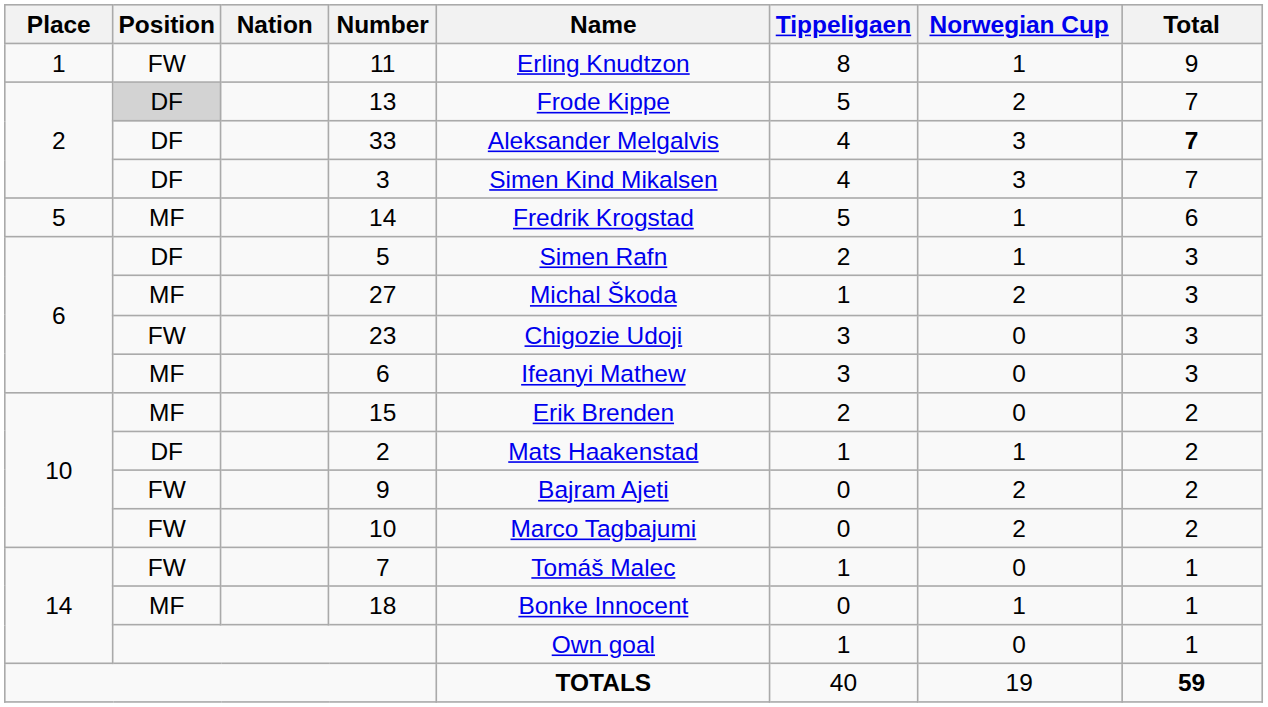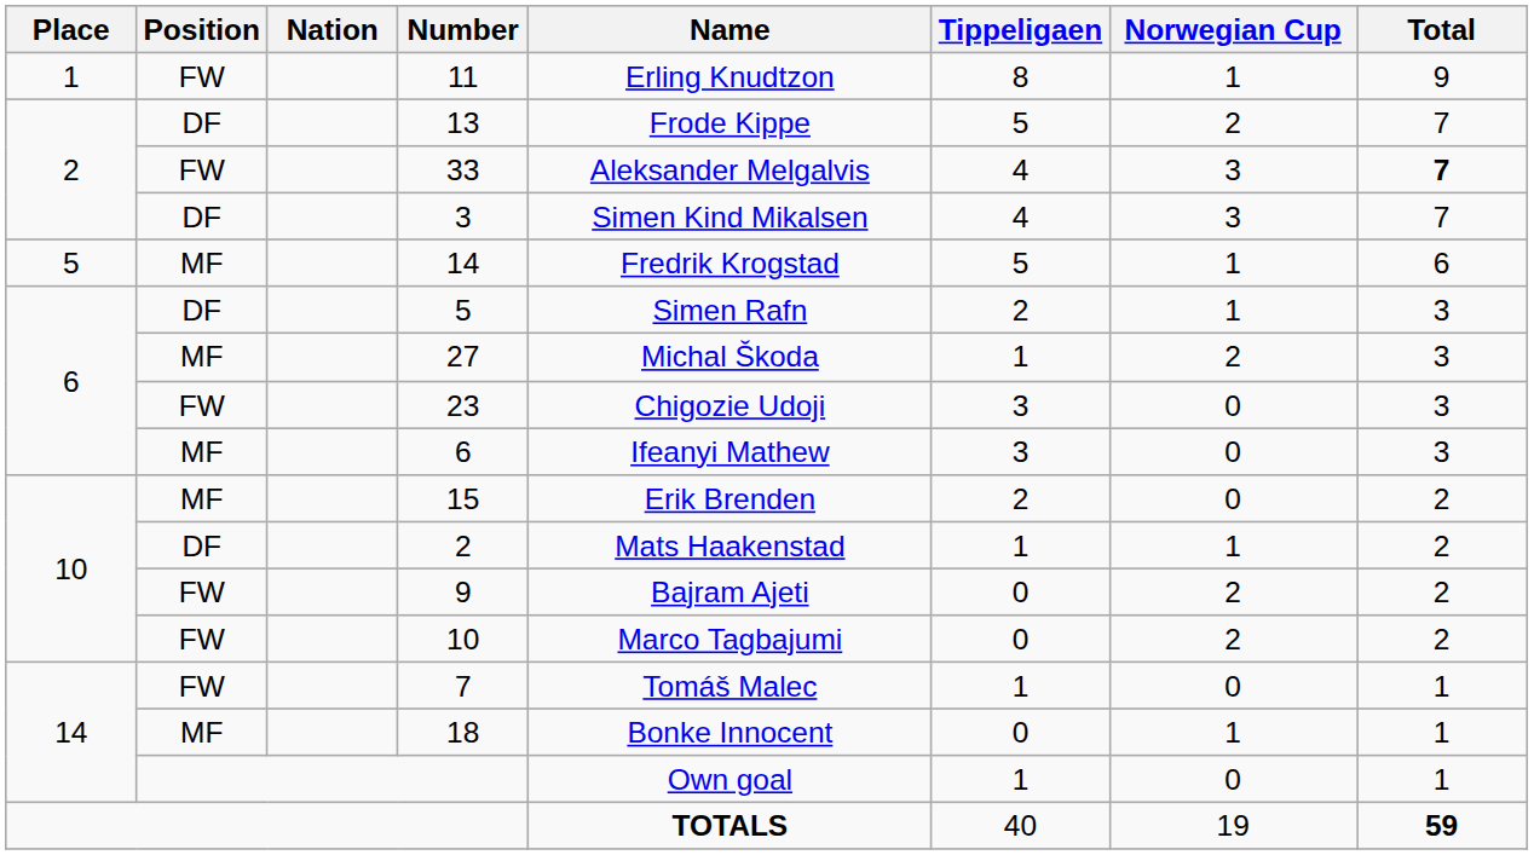13 | Position: lightgrey background -> no background
33 | Position: DF -> FW
